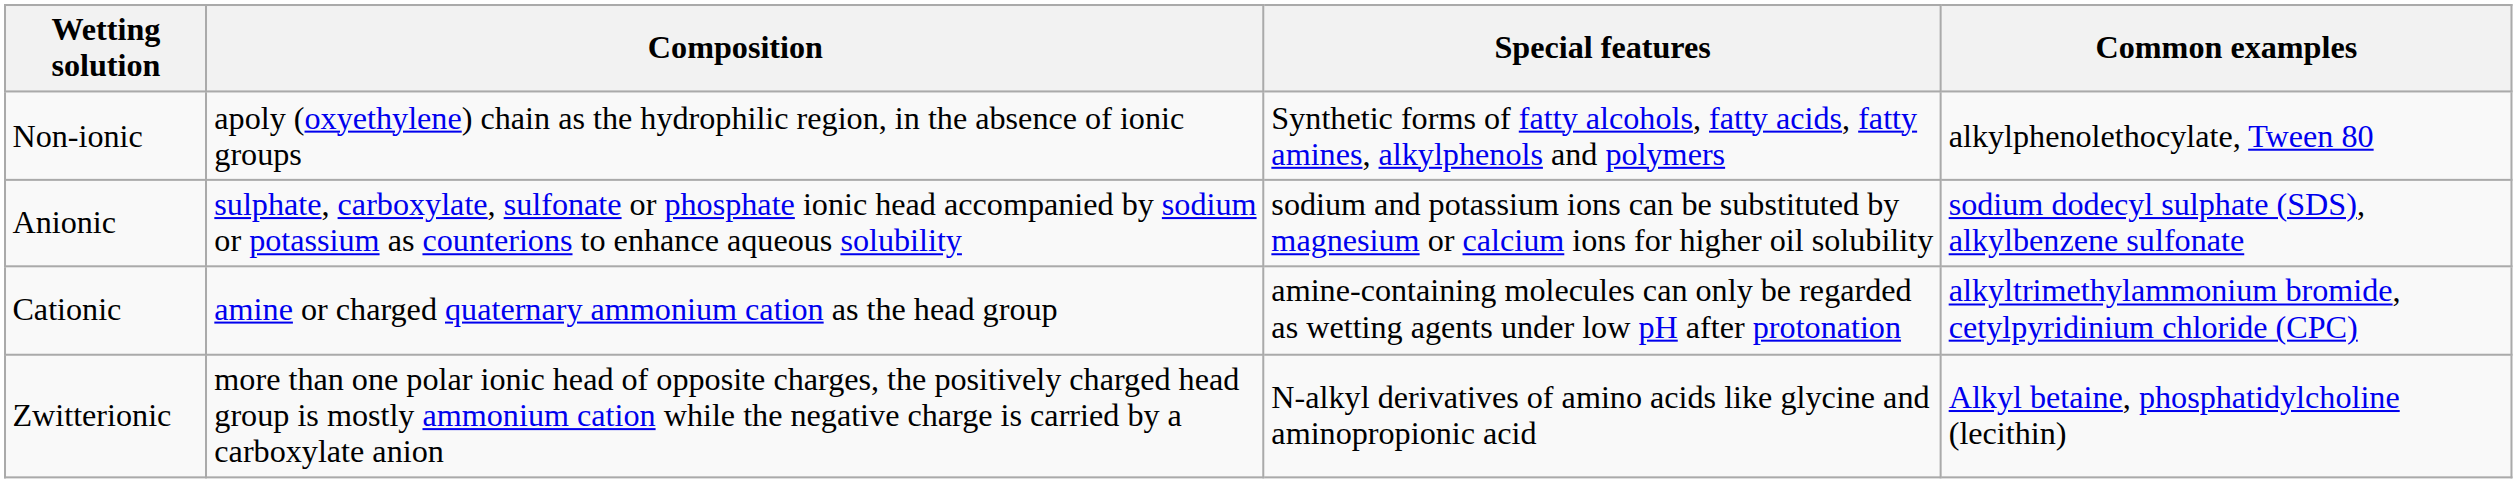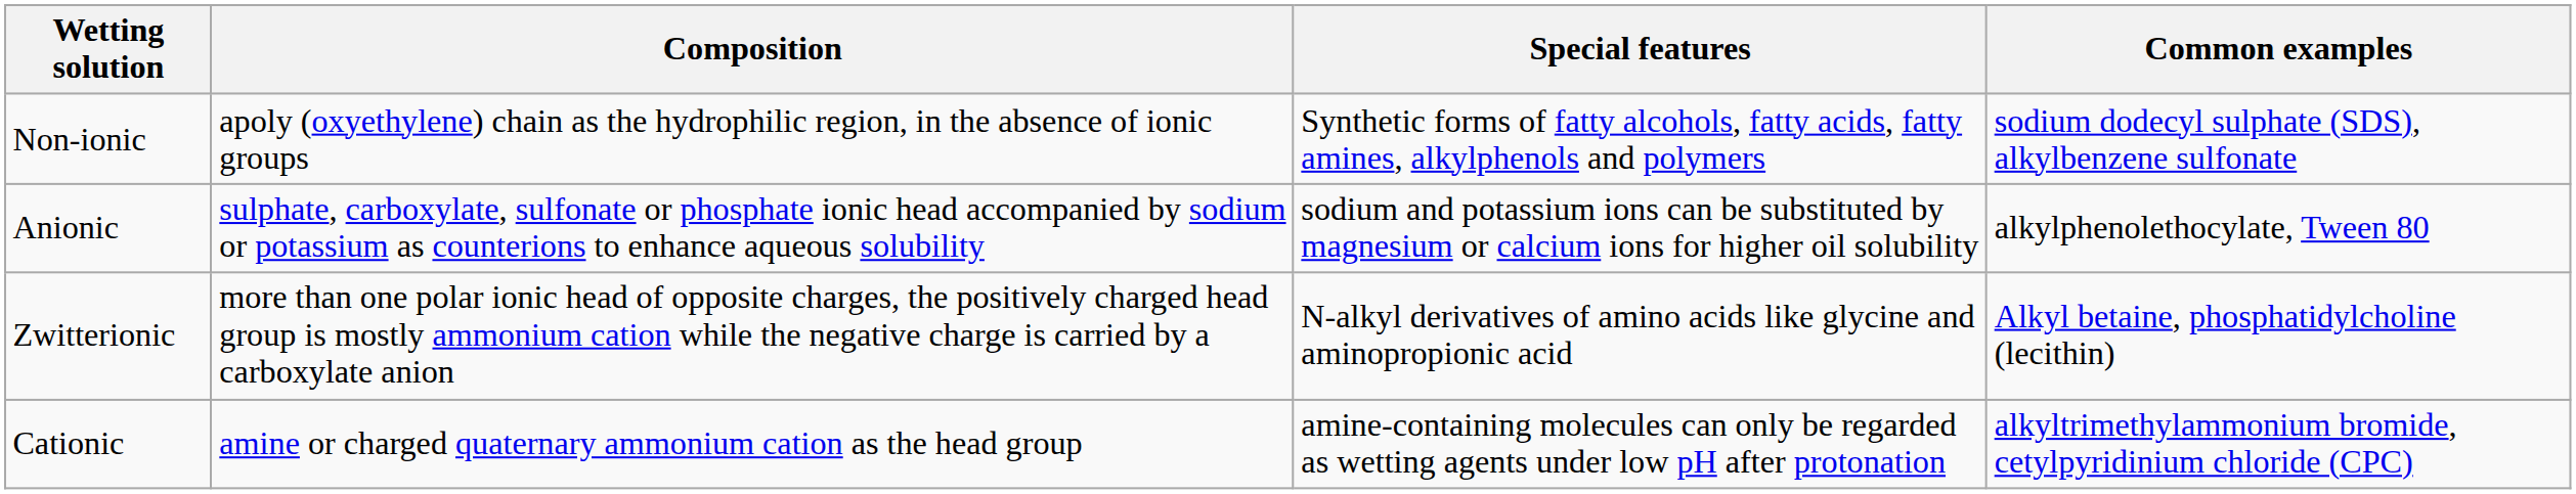Non-ionic | Common examples: alkylphenolethocylate, Tween 80 -> sodium dodecyl sulphate (SDS), alkylbenzene sulfonate
Anionic | Common examples: sodium dodecyl sulphate (SDS), alkylbenzene sulfonate -> alkylphenolethocylate, Tween 80
rows swapped: Cationic <-> Zwitterionic
